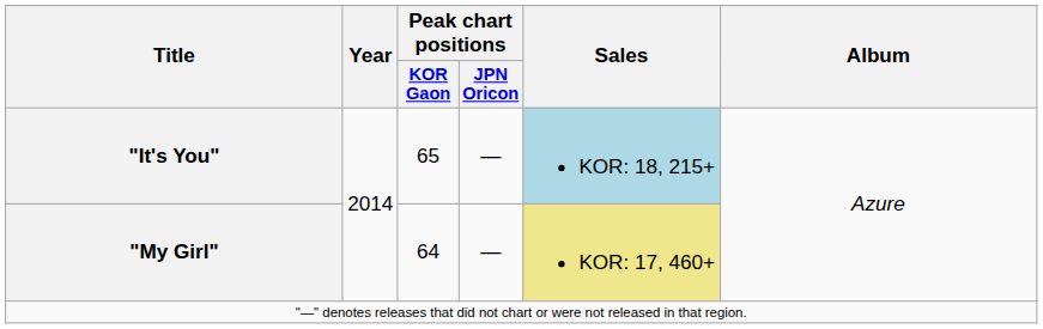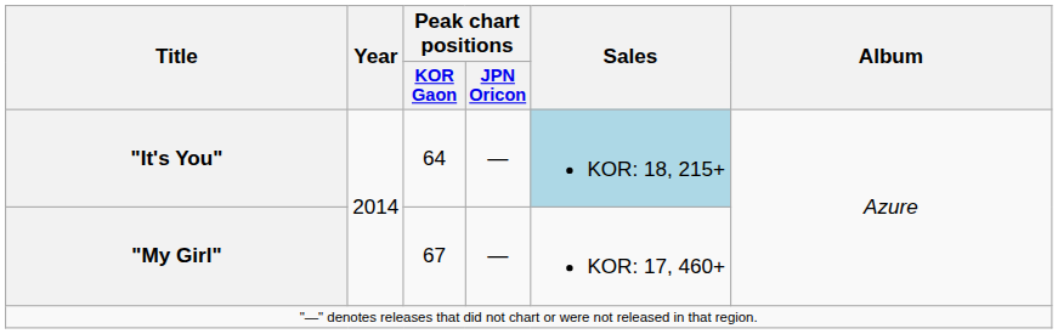"It's You" | Peak chart positions / KOR Gaon: 65 -> 64
"My Girl" | Peak chart positions / KOR Gaon: 64 -> 67
"My Girl" | Sales: khaki background -> no background
